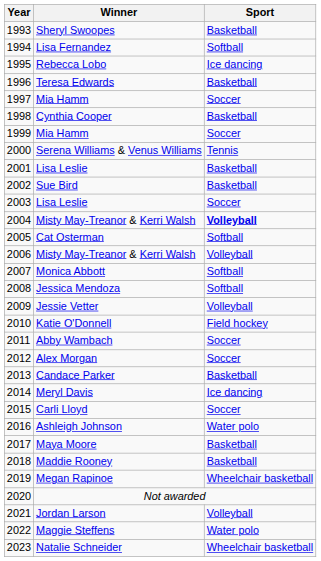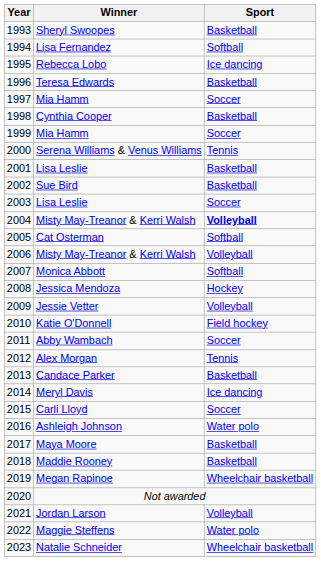Jessica Mendoza | Sport: Softball -> Hockey
Alex Morgan | Sport: Soccer -> Tennis
